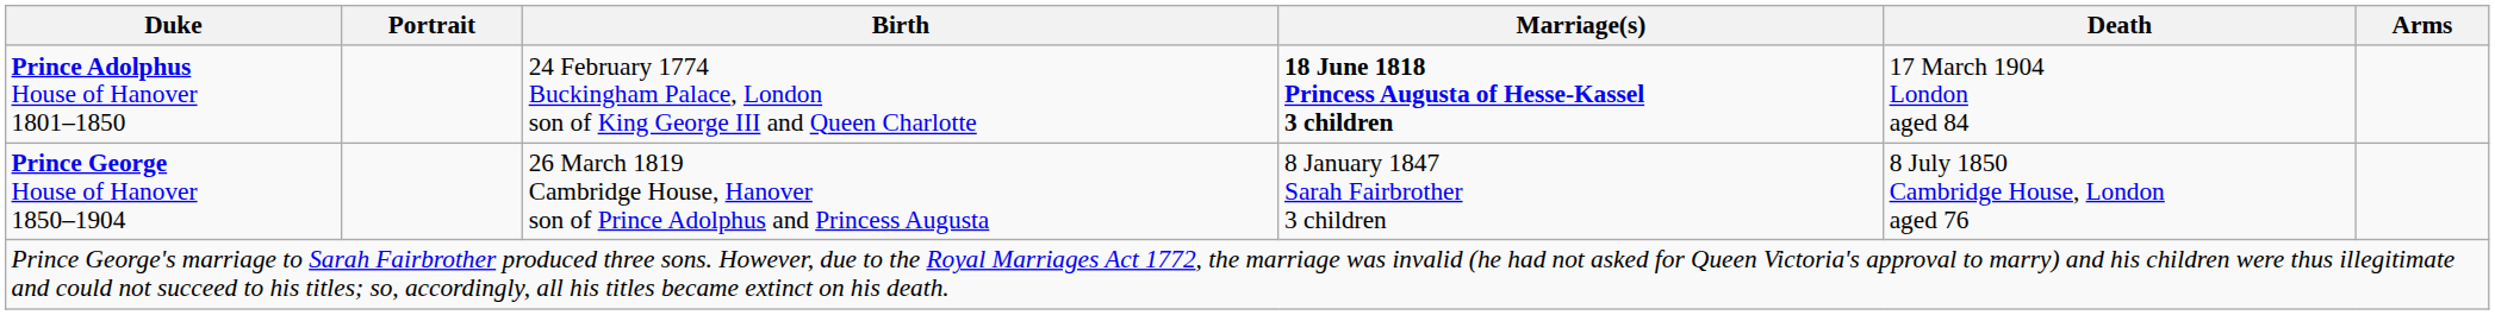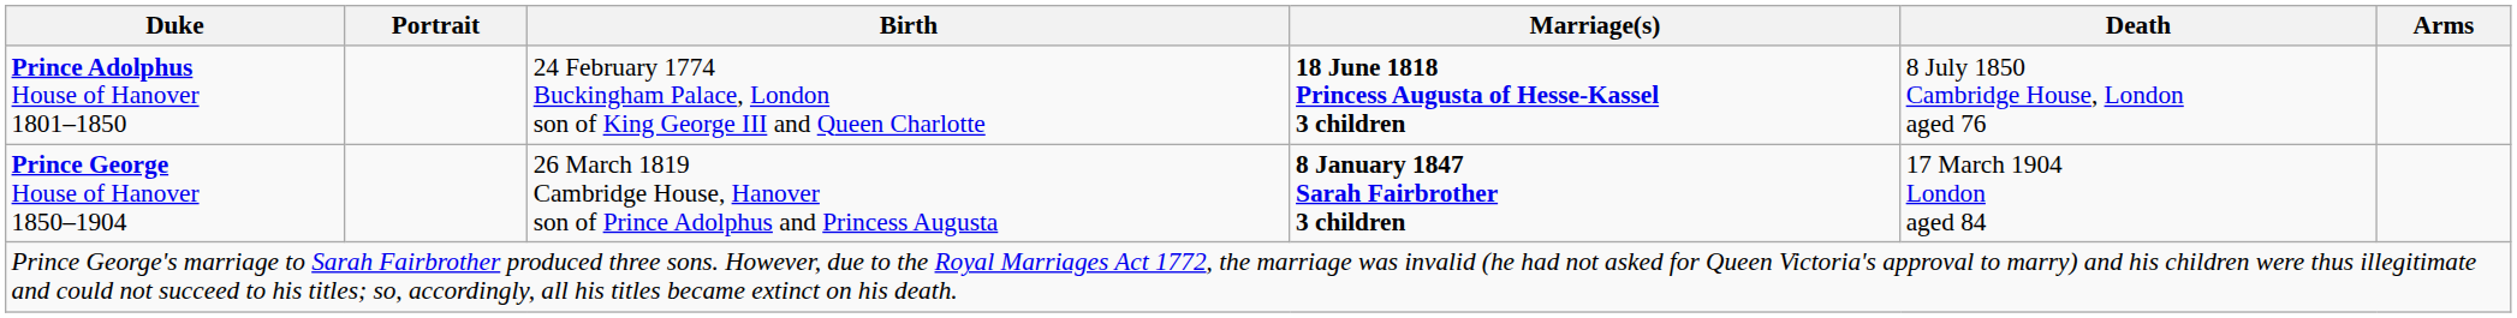Prince Adolphus House of Hanover 1801–1850 | Death: 17 March 1904 London aged 84 -> 8 July 1850 Cambridge House, London aged 76
Prince George House of Hanover 1850–1904 | Marriage(s): normal -> bold
Prince George House of Hanover 1850–1904 | Death: 8 July 1850 Cambridge House, London aged 76 -> 17 March 1904 London aged 84
